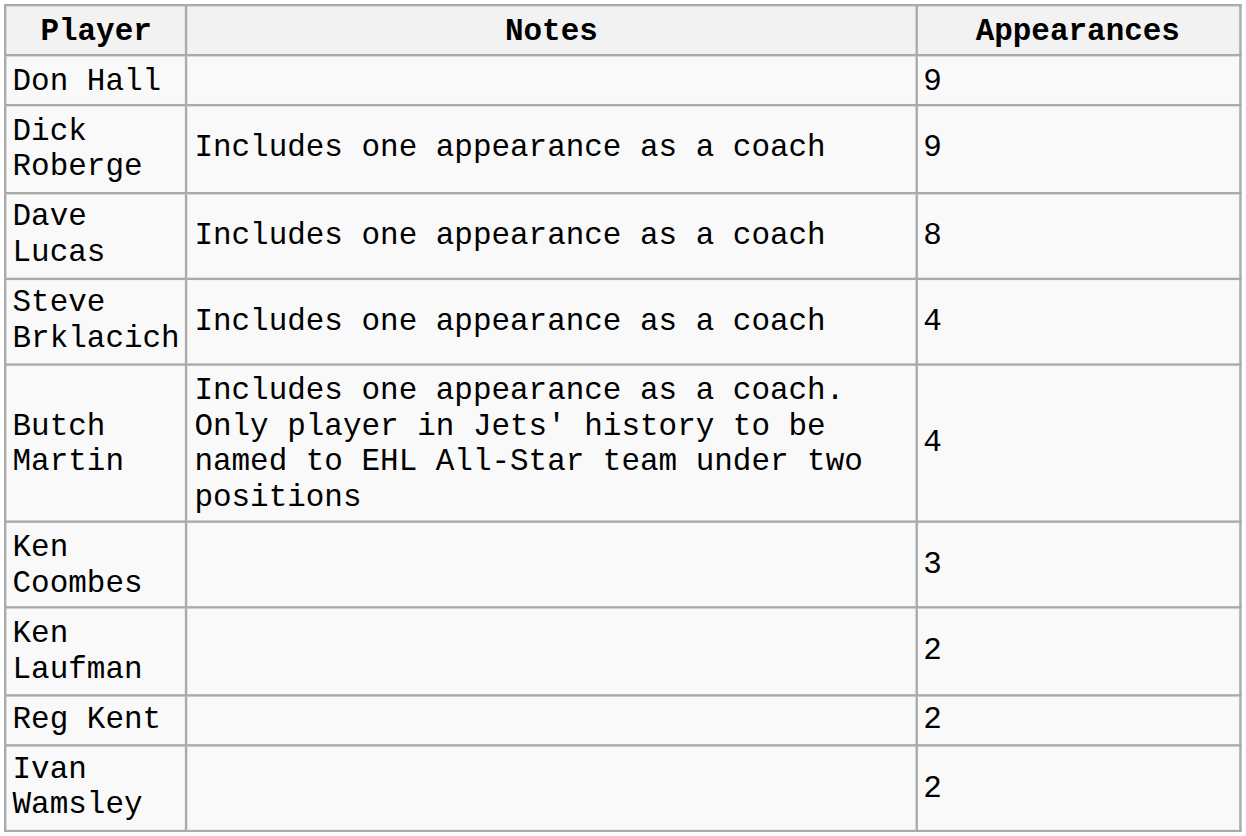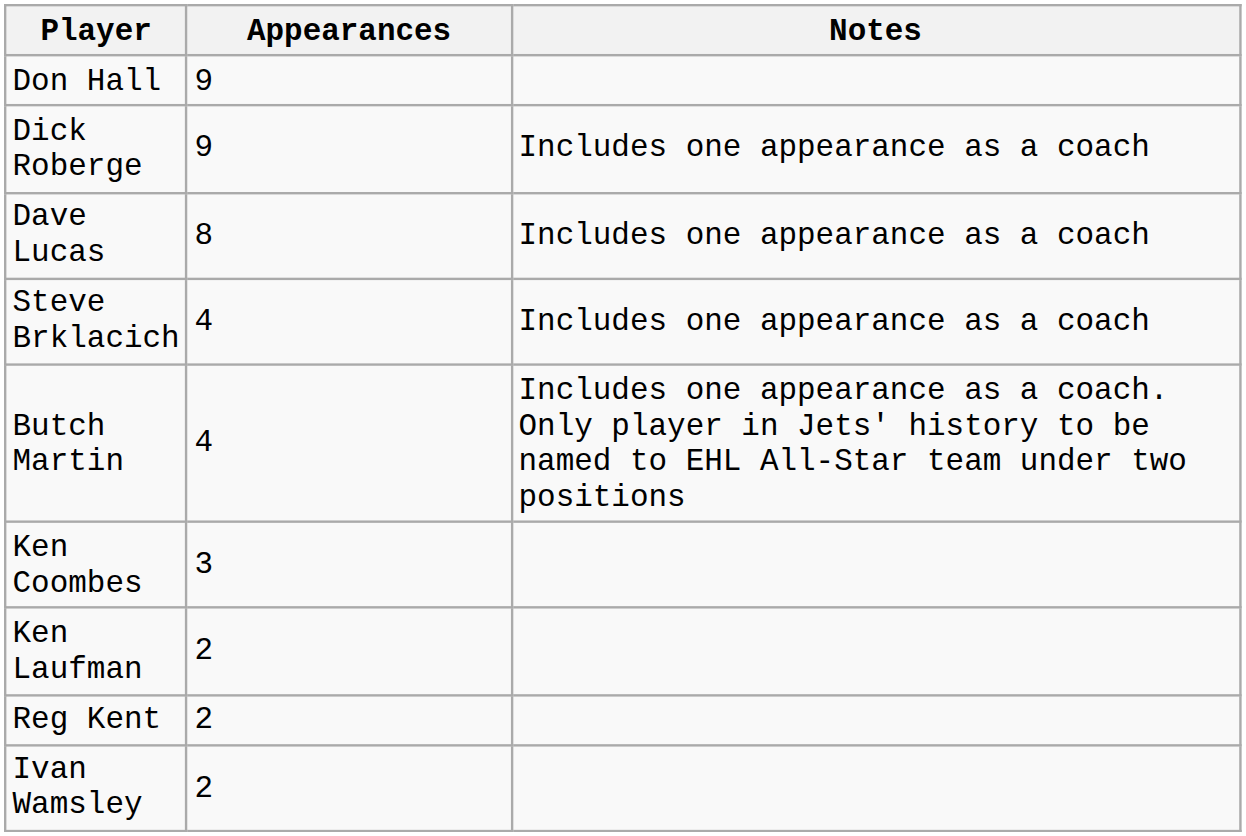columns swapped: Appearances <-> Notes
